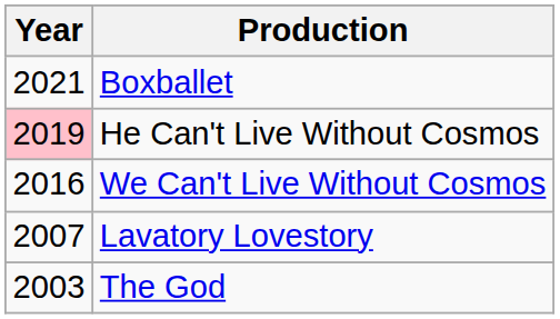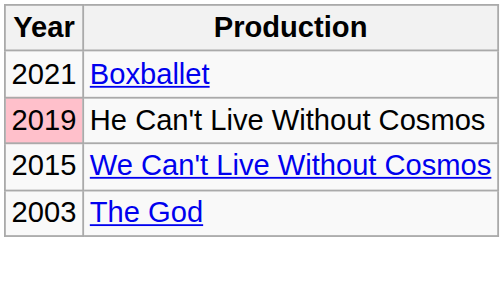We Can't Live Without Cosmos | Year: 2016 -> 2015
- row: 2007 | Lavatory Lovestory
